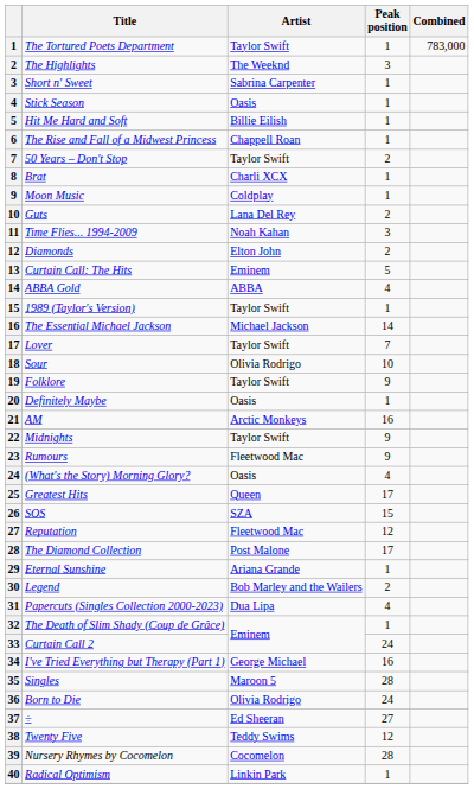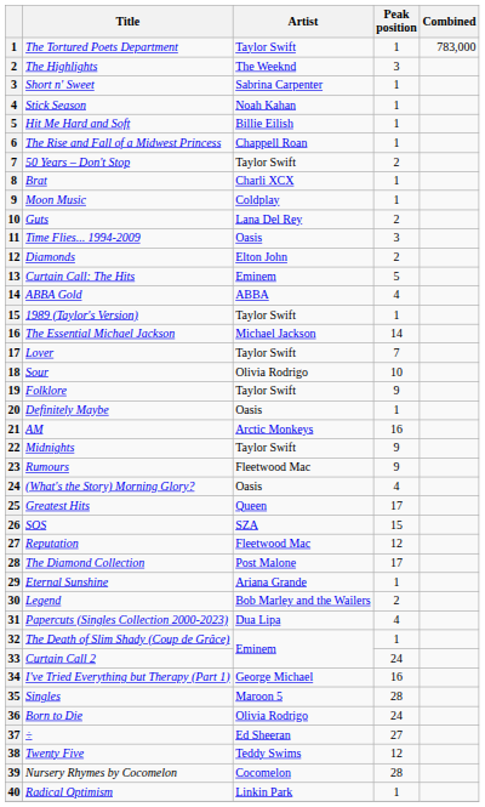Stick Season | Artist: Oasis -> Noah Kahan
Time Flies... 1994-2009 | Artist: Noah Kahan -> Oasis
